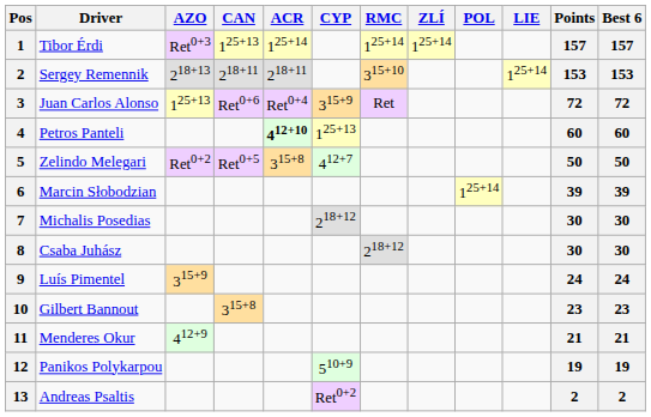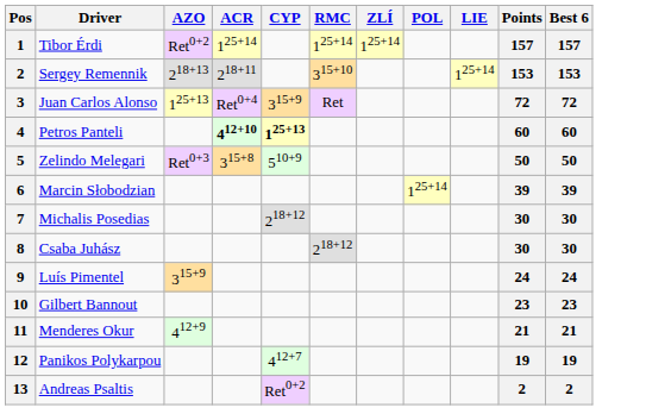- column: CAN | 125+13 | 218+11 | Ret0+6 | Ret0+5 | 315+8
Tibor Érdi | AZO: Ret0+3 -> Ret0+2
Petros Panteli | CYP: normal -> bold
Zelindo Melegari | AZO: Ret0+2 -> Ret0+3
Zelindo Melegari | CYP: 412+7 -> 510+9
Panikos Polykarpou | CYP: 510+9 -> 412+7
